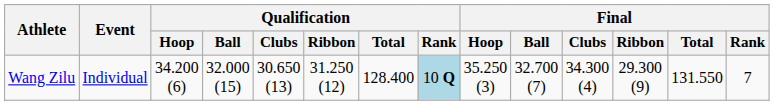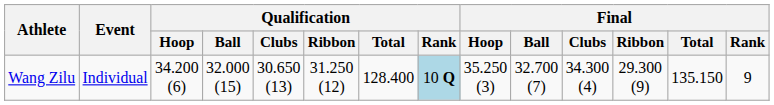Wang Zilu | Final / Total: 131.550 -> 135.150
Wang Zilu | Final / Rank: 7 -> 9
